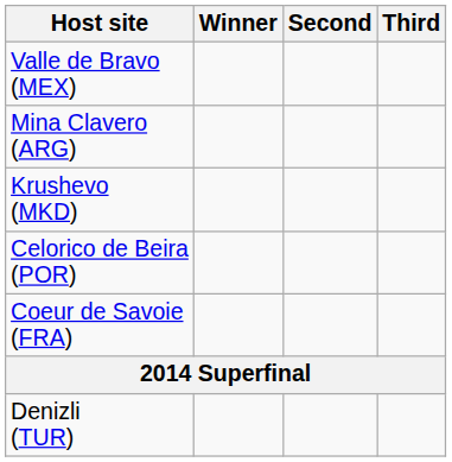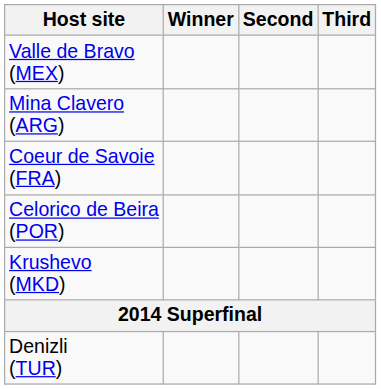rows swapped: Coeur de Savoie (FRA) <-> Krushevo (MKD)
